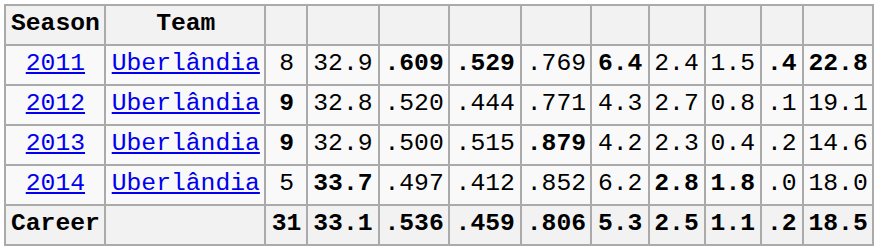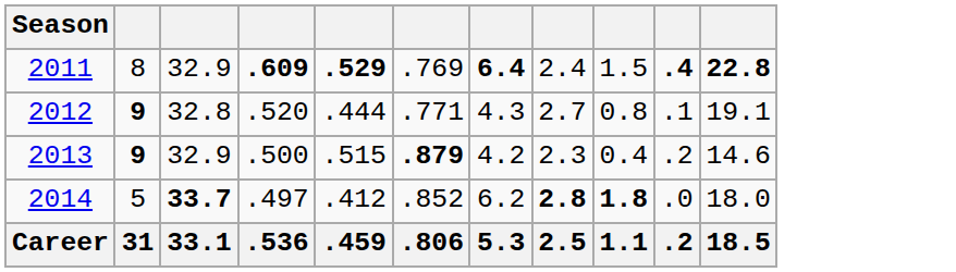- column: Team | Uberlândia | Uberlândia | Uberlândia | Uberlândia
